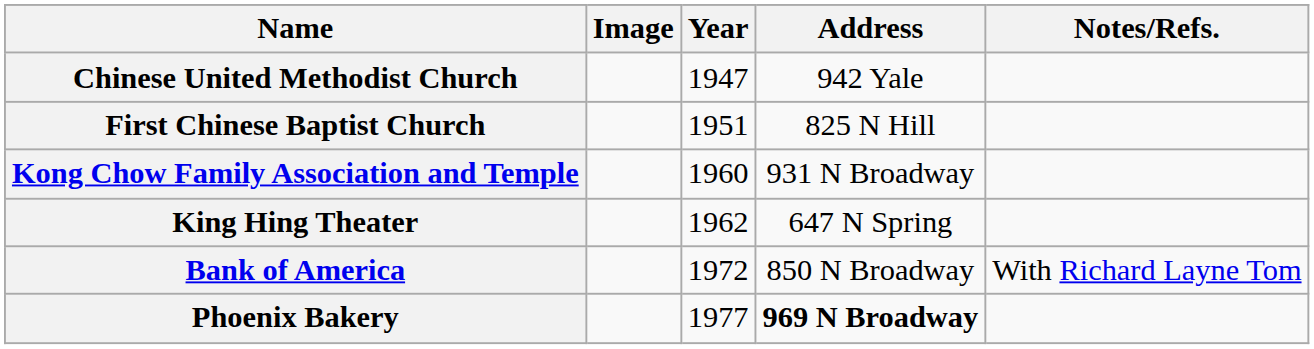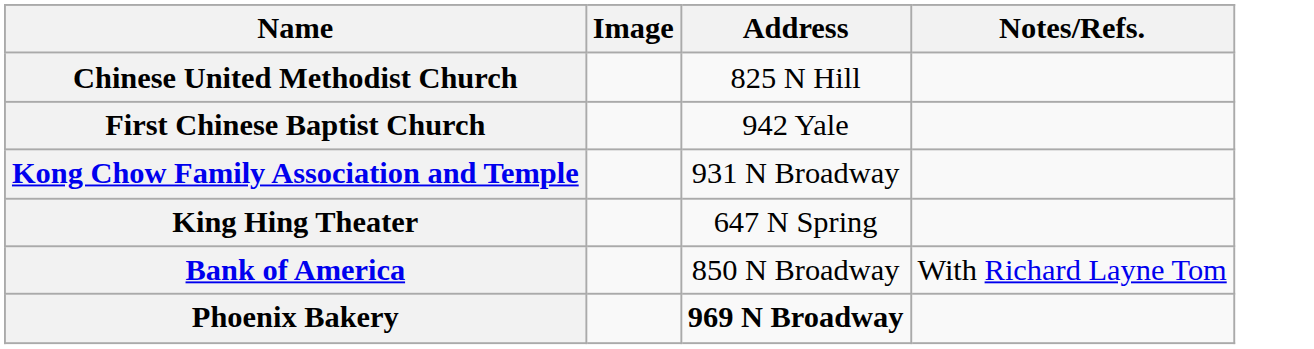- column: Year | 1947 | 1951 | 1960 | 1962 | 1972 | 1977
Chinese United Methodist Church | Address: 942 Yale -> 825 N Hill
First Chinese Baptist Church | Address: 825 N Hill -> 942 Yale
